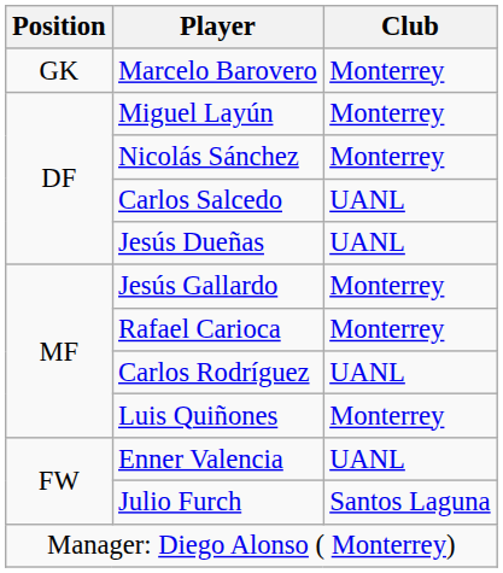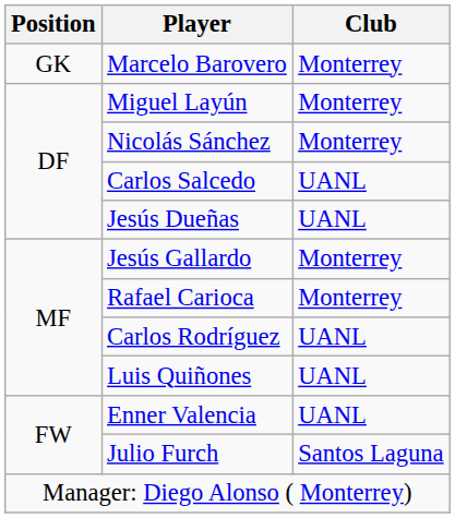Luis Quiñones | Club: Monterrey -> UANL
